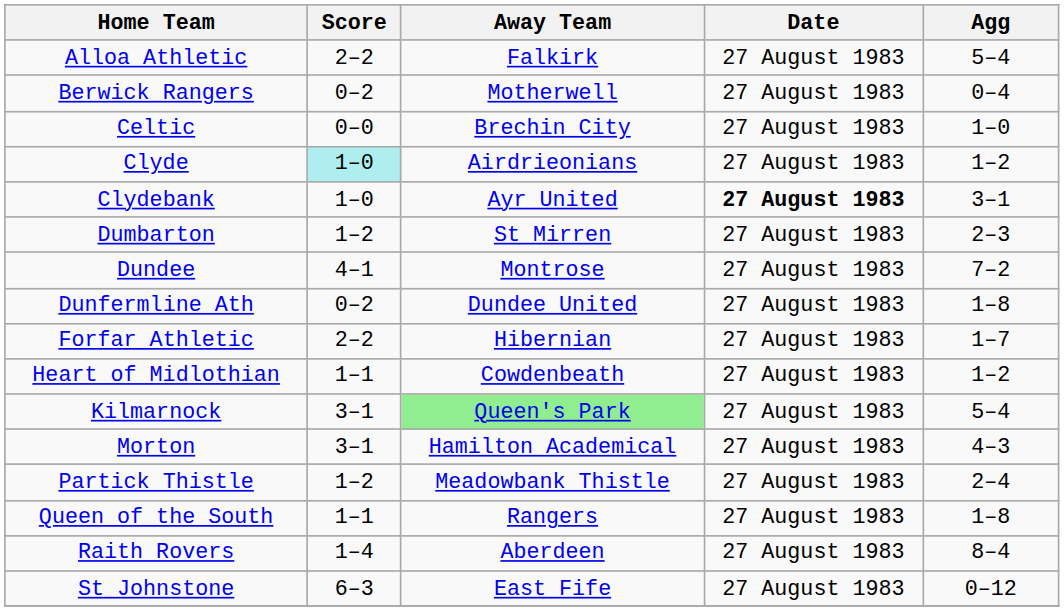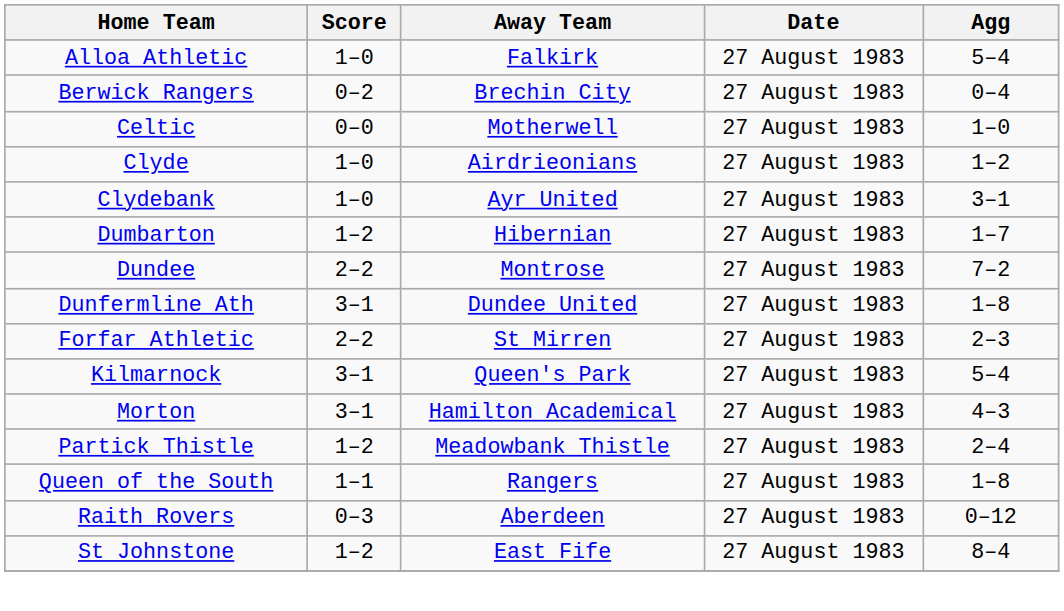Alloa Athletic | Score: 2–2 -> 1–0
Berwick Rangers | Away Team: Motherwell -> Brechin City
Celtic | Away Team: Brechin City -> Motherwell
Clyde | Score: paleturquoise background -> no background
Clydebank | Date: bold -> normal
Dumbarton | Away Team: St Mirren -> Hibernian
Dumbarton | Agg: 2–3 -> 1–7
Dundee | Score: 4–1 -> 2–2
Dunfermline Ath | Score: 0–2 -> 3–1
Forfar Athletic | Away Team: Hibernian -> St Mirren
Forfar Athletic | Agg: 1–7 -> 2–3
- row: Heart of Midlothian | 1–1 | Cowdenbeath | 27 August 1983 | 1–2
Kilmarnock | Away Team: lightgreen background -> no background
Raith Rovers | Score: 1–4 -> 0–3
Raith Rovers | Agg: 8–4 -> 0–12
St Johnstone | Score: 6–3 -> 1–2
St Johnstone | Agg: 0–12 -> 8–4
